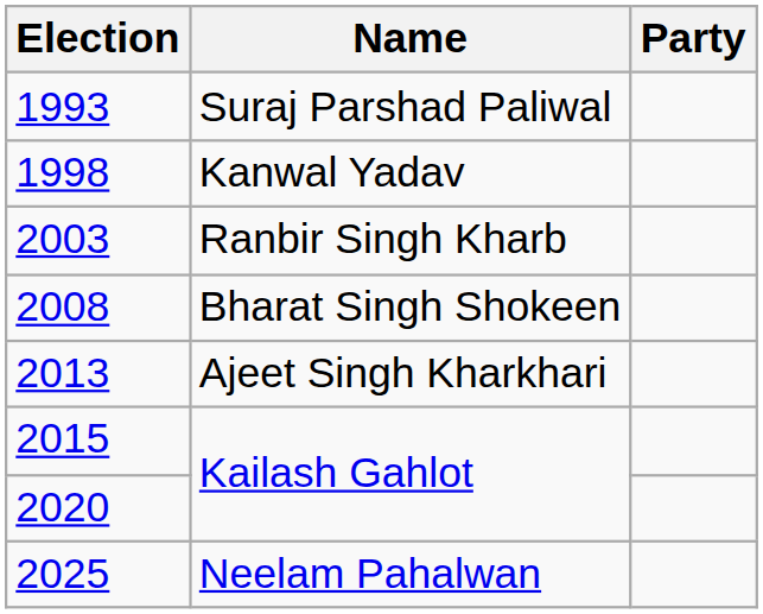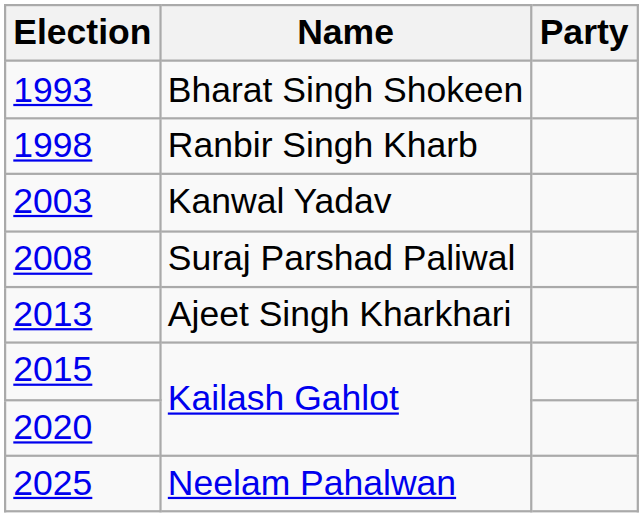1993 | Name: Suraj Parshad Paliwal -> Bharat Singh Shokeen
1998 | Name: Kanwal Yadav -> Ranbir Singh Kharb
2003 | Name: Ranbir Singh Kharb -> Kanwal Yadav
2008 | Name: Bharat Singh Shokeen -> Suraj Parshad Paliwal
